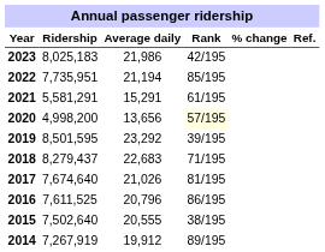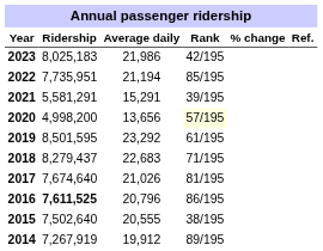2021 | Rank: 61/195 -> 39/195
2019 | Rank: 39/195 -> 61/195
2016 | Ridership: normal -> bold
